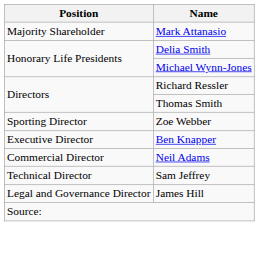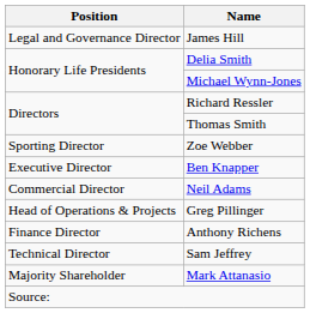rows swapped: Mark Attanasio <-> James Hill
+ row: Head of Operations & Projects | Greg Pillinger
+ row: Finance Director | Anthony Richens
